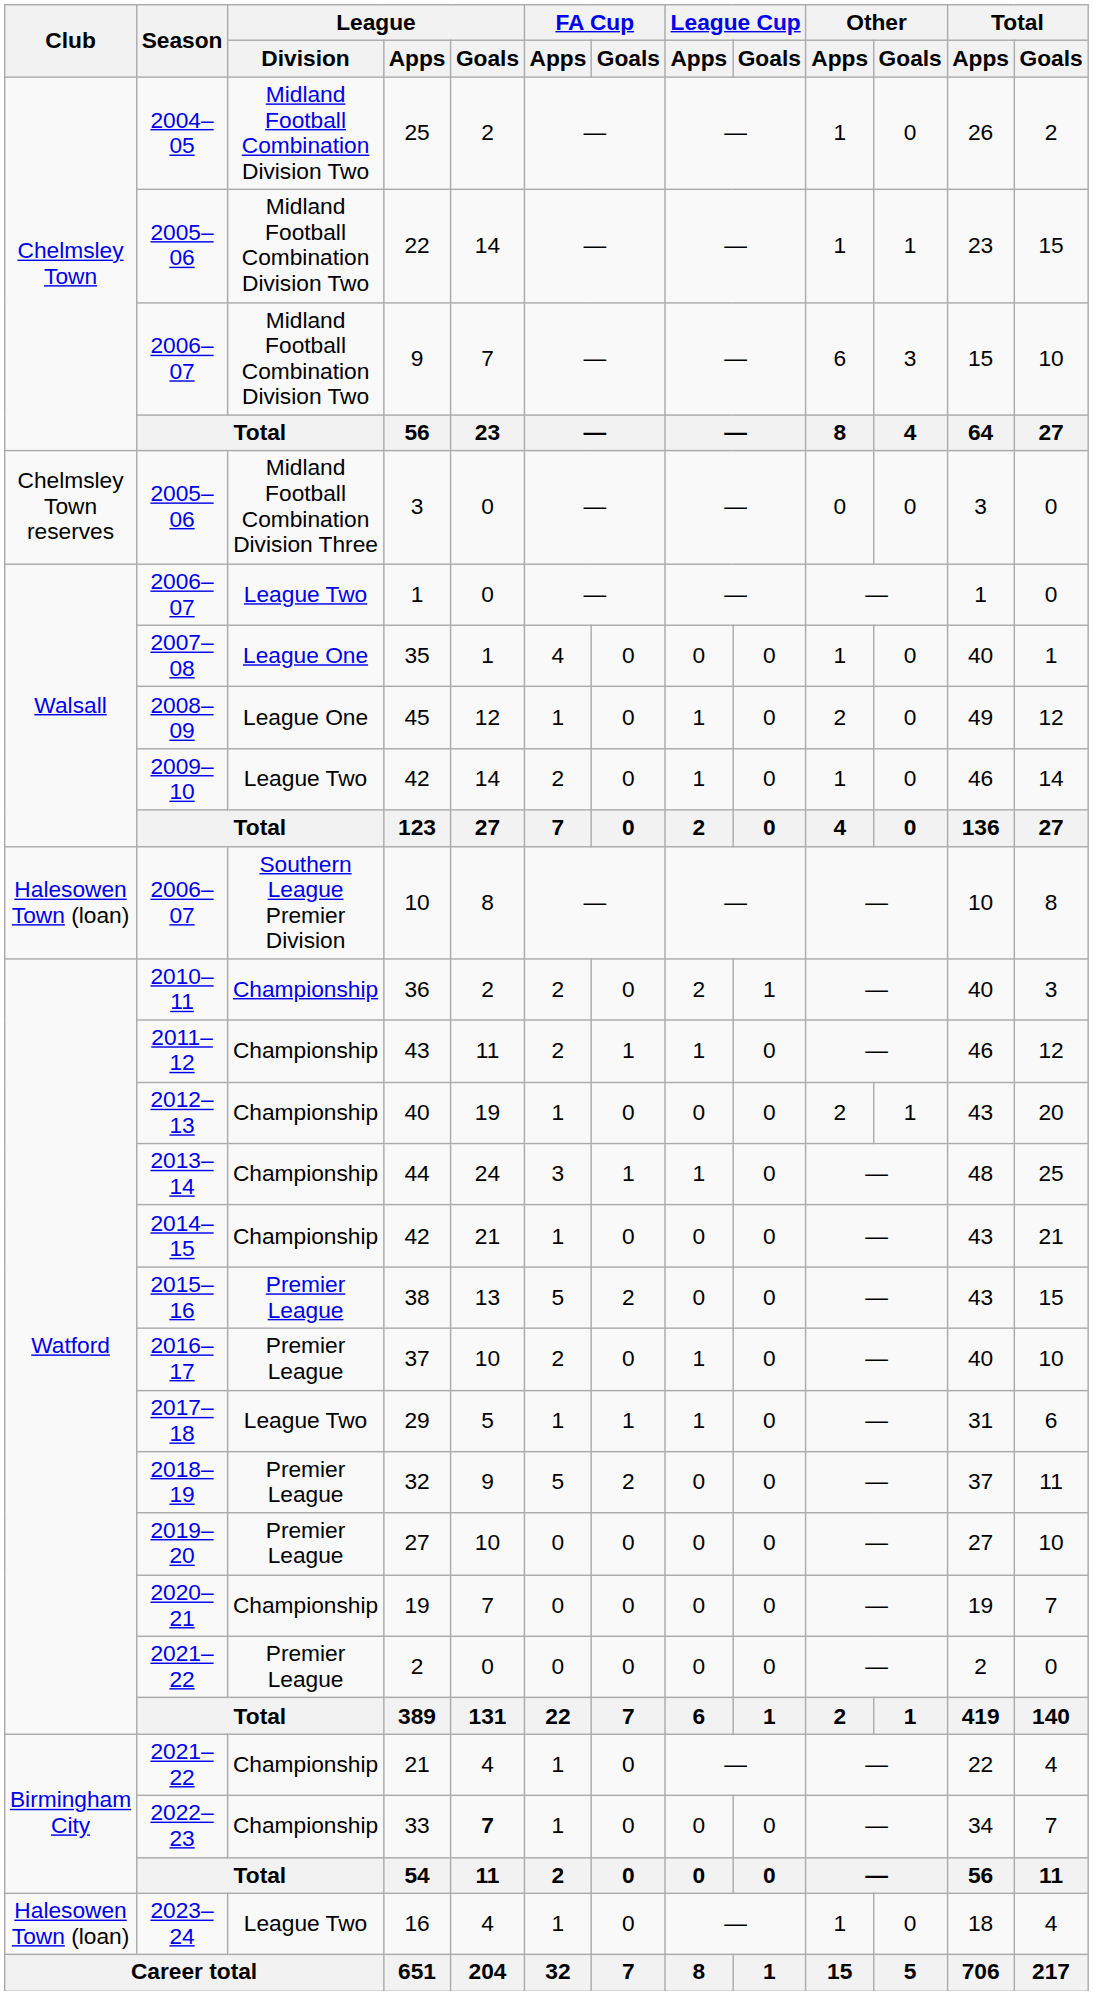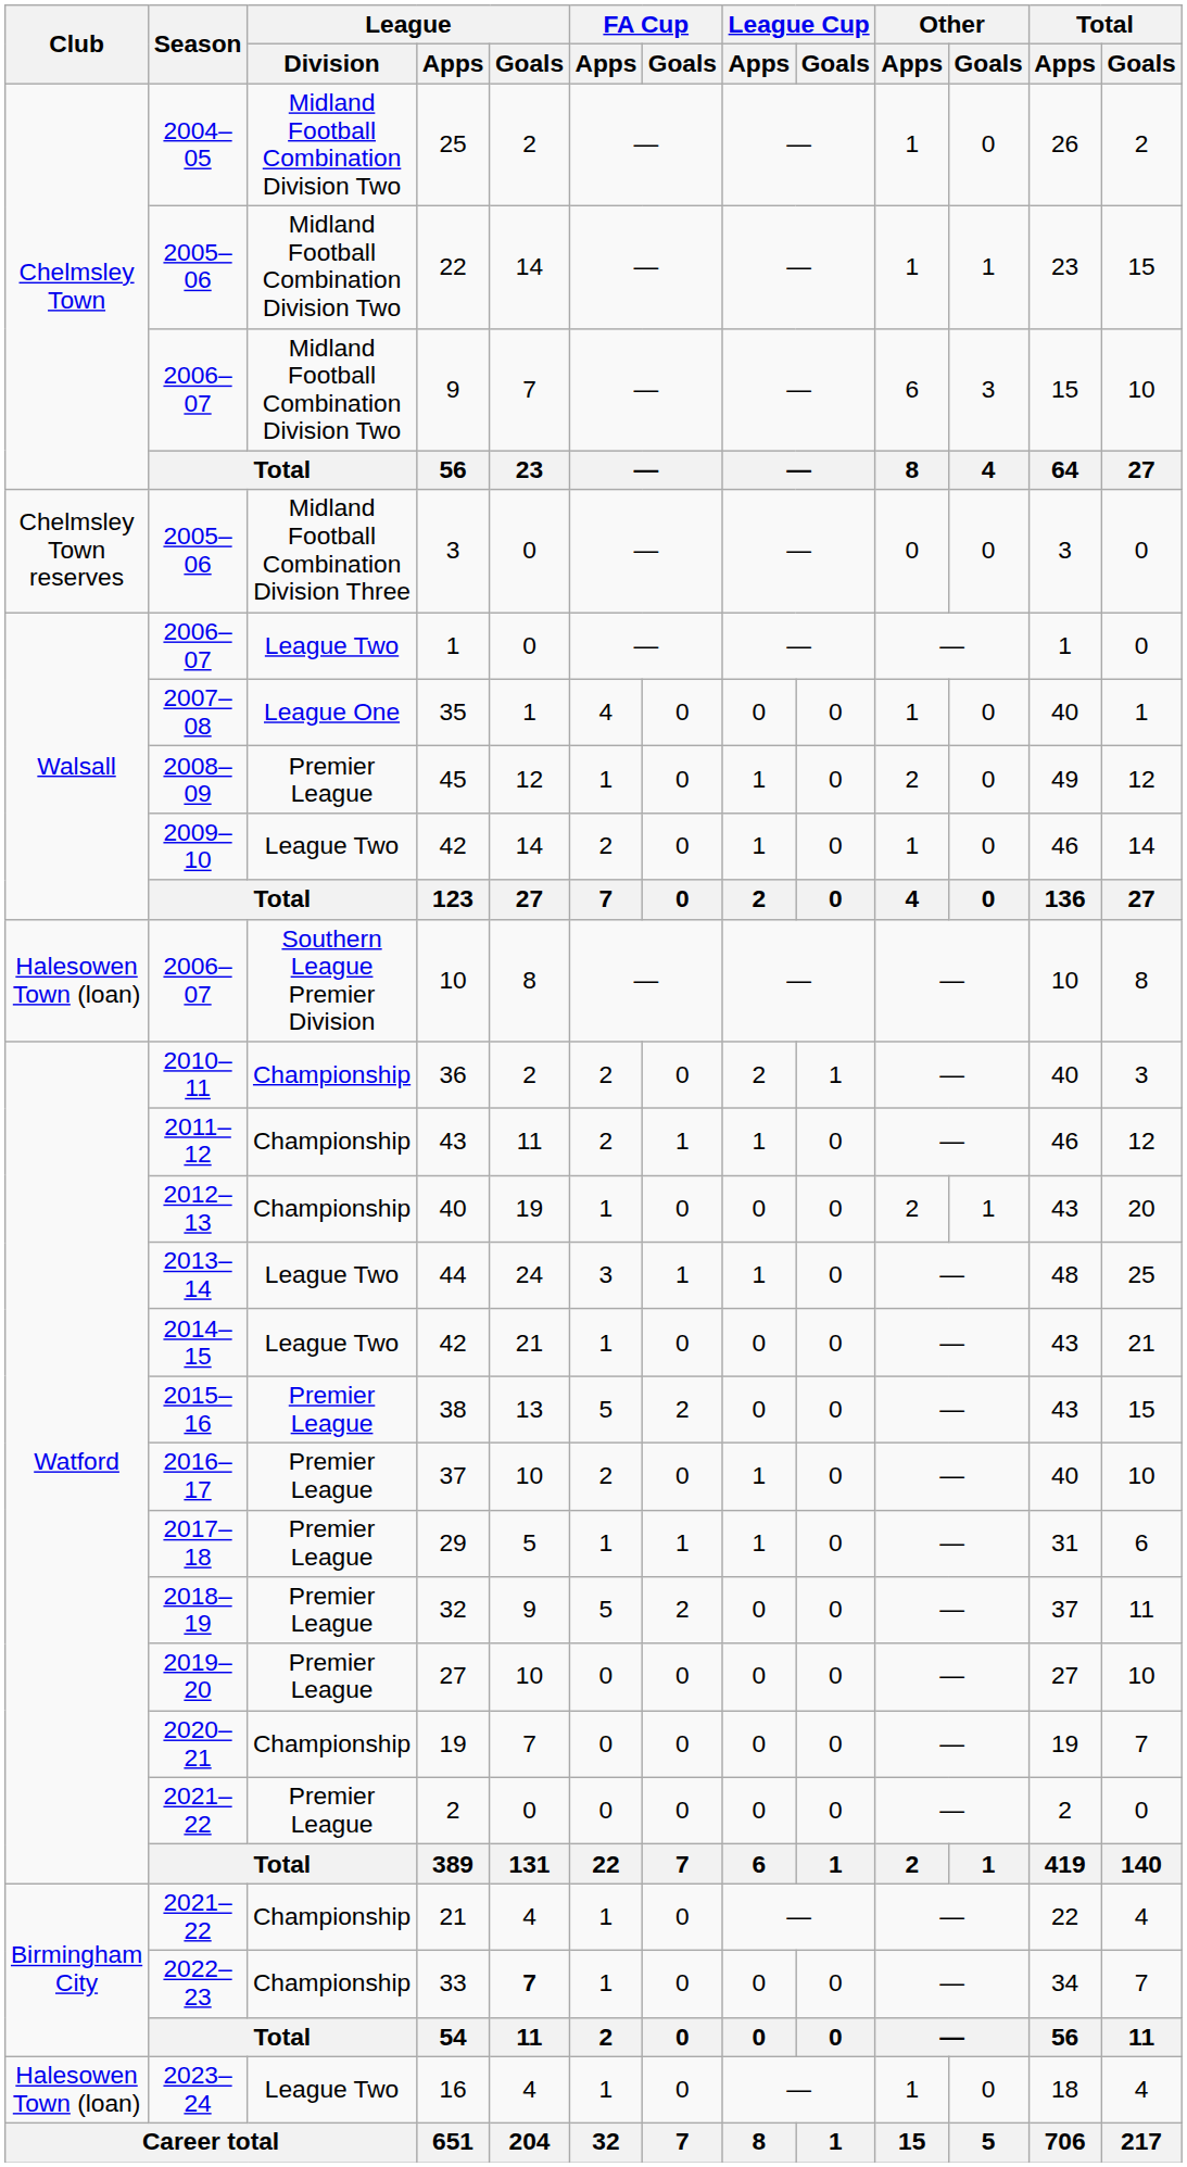45 | League / Division: League One -> Premier League
44 | League / Division: Championship -> League Two
2014–15 / 42 | League / Division: Championship -> League Two
29 | League / Division: League Two -> Premier League
